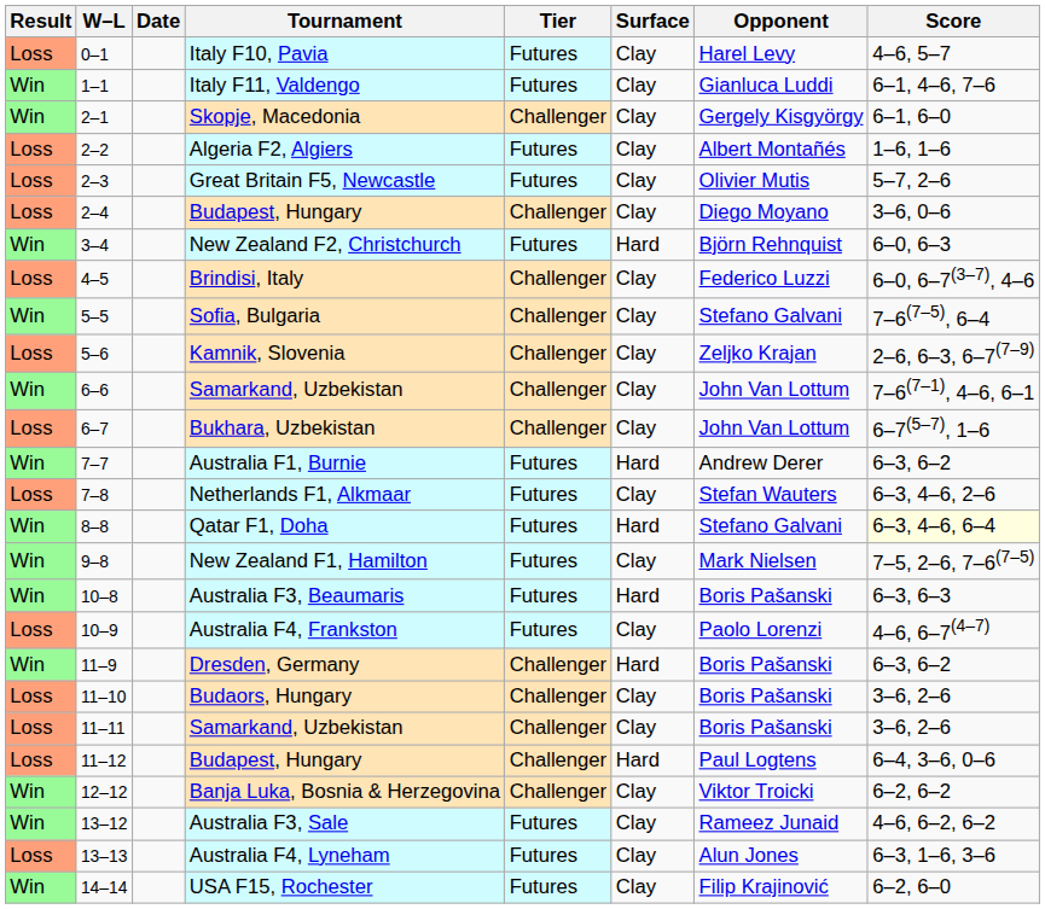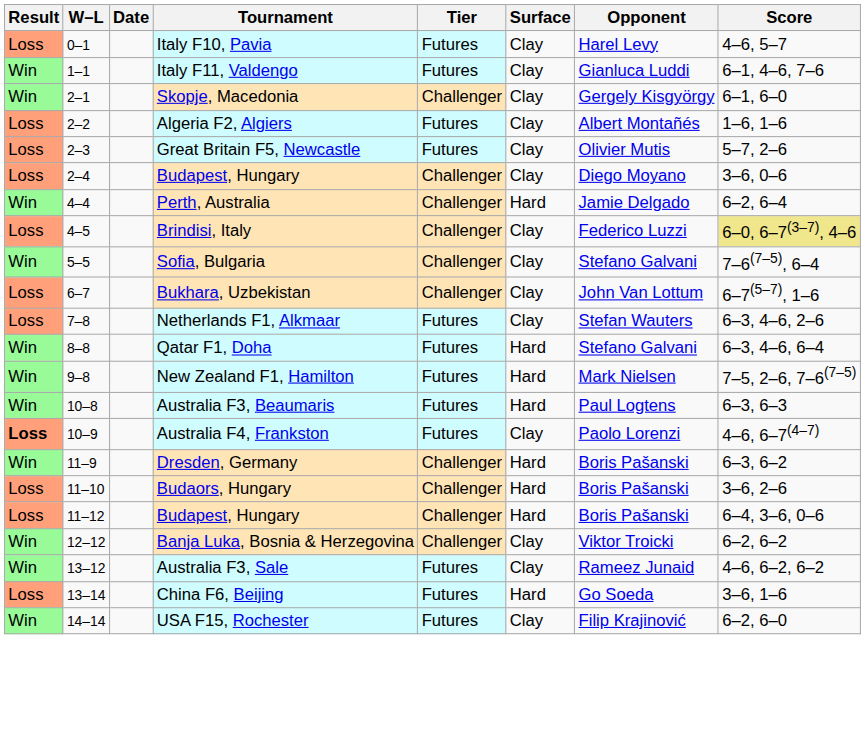- row: Win | 3–4 | New Zealand F2, Christchurch | Futures | Hard | Björn Rehnquist | 6–0, 6–3
+ row: Win | 4–4 | Perth, Australia | Challenger | Hard | Jamie Delgado | 6–2, 6–4
Brindisi, Italy | Score: no background -> khaki background
- row: Loss | 5–6 | Kamnik, Slovenia | Challenger | Clay | Zeljko Krajan | 2–6, 6–3, 6–7(7–9)
- row: Win | 6–6 | Samarkand, Uzbekistan | Challenger | Clay | John Van Lottum | 7–6(7–1), 4–6, 6–1
- row: Win | 7–7 | Australia F1, Burnie | Futures | Hard | Andrew Derer | 6–3, 6–2
Qatar F1, Doha | Score: lightyellow background -> no background
New Zealand F1, Hamilton | Surface: Clay -> Hard
Australia F3, Beaumaris | Opponent: Boris Pašanski -> Paul Logtens
Australia F4, Frankston | Result: normal -> bold
Budaors, Hungary | Surface: Clay -> Hard
- row: Loss | 11–11 | Samarkand, Uzbekistan | Challenger | Clay | Boris Pašanski | 3–6, 2–6
11–12 / Budapest, Hungary | Opponent: Paul Logtens -> Boris Pašanski
- row: Loss | 13–13 | Australia F4, Lyneham | Futures | Clay | Alun Jones | 6–3, 1–6, 3–6
+ row: Loss | 13–14 | China F6, Beijing | Futures | Hard | Go Soeda | 3–6, 1–6
